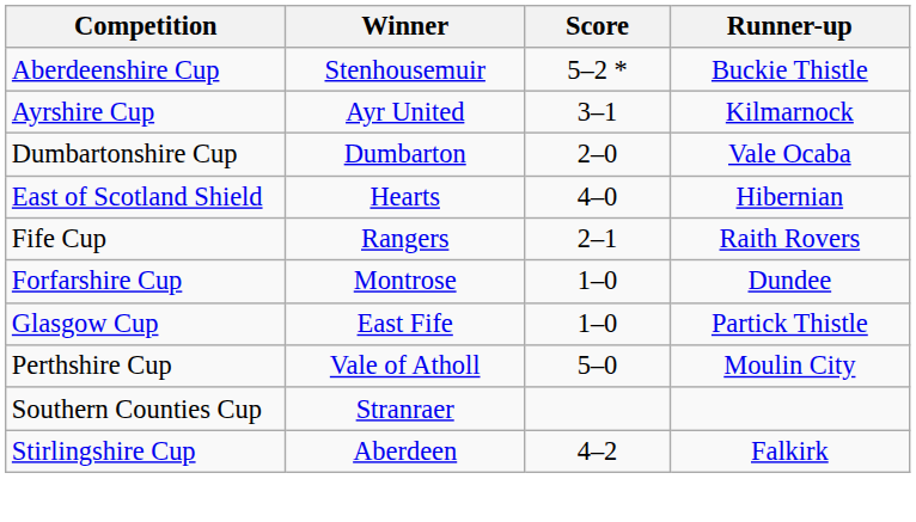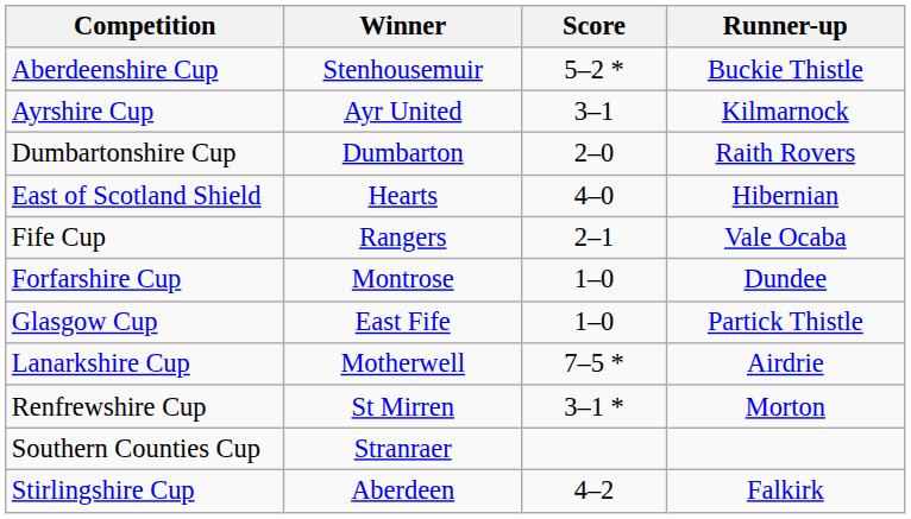Dumbartonshire Cup | Runner-up: Vale Ocaba -> Raith Rovers
Fife Cup | Runner-up: Raith Rovers -> Vale Ocaba
+ row: Lanarkshire Cup | Motherwell | 7–5 * | Airdrie
- row: Perthshire Cup | Vale of Atholl | 5–0 | Moulin City
+ row: Renfrewshire Cup | St Mirren | 3–1 * | Morton
